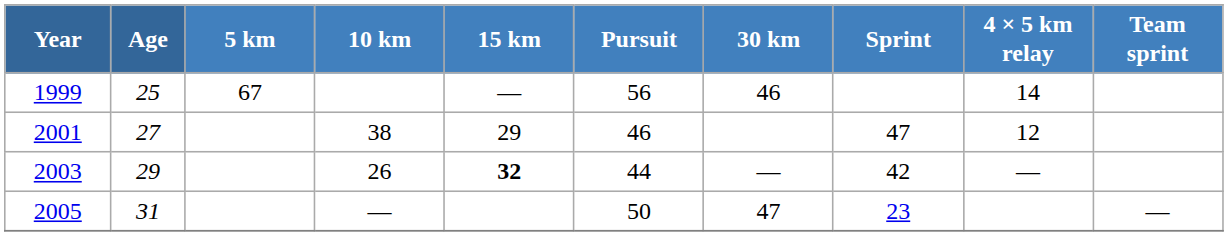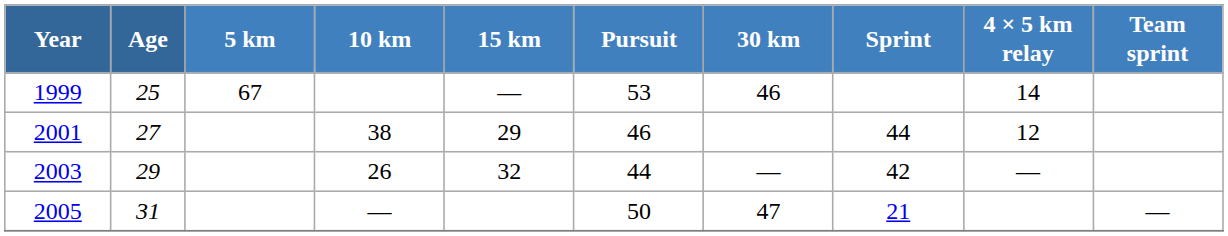1999 | Pursuit: 56 -> 53
2001 | Sprint: 47 -> 44
2003 | 15 km: bold -> normal
2005 | Sprint: 23 -> 21
